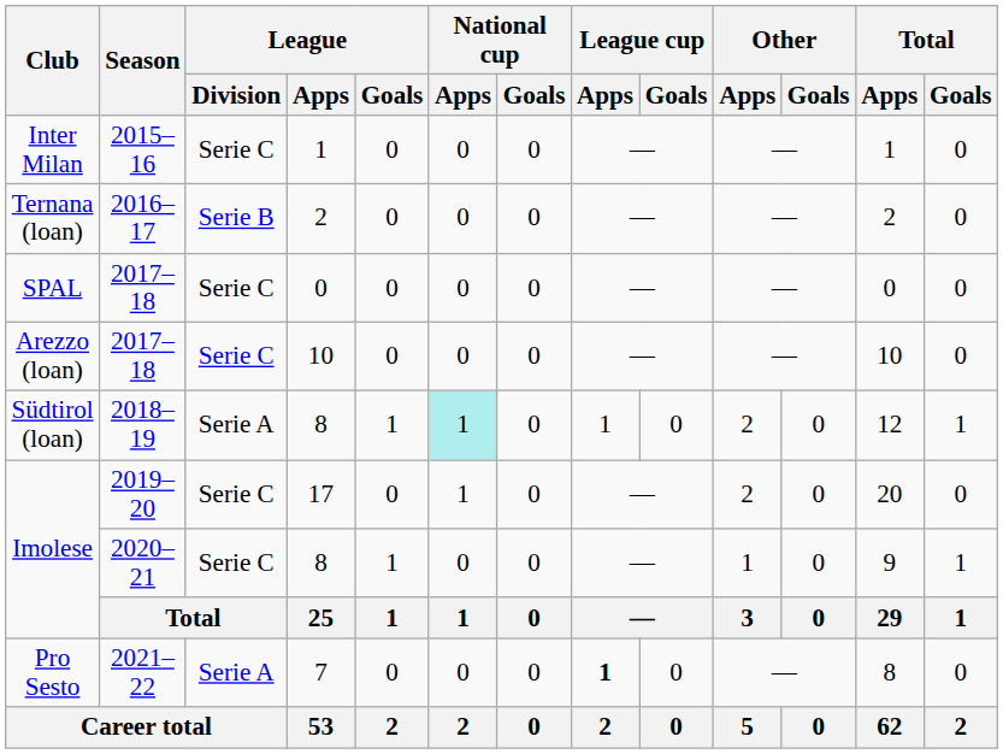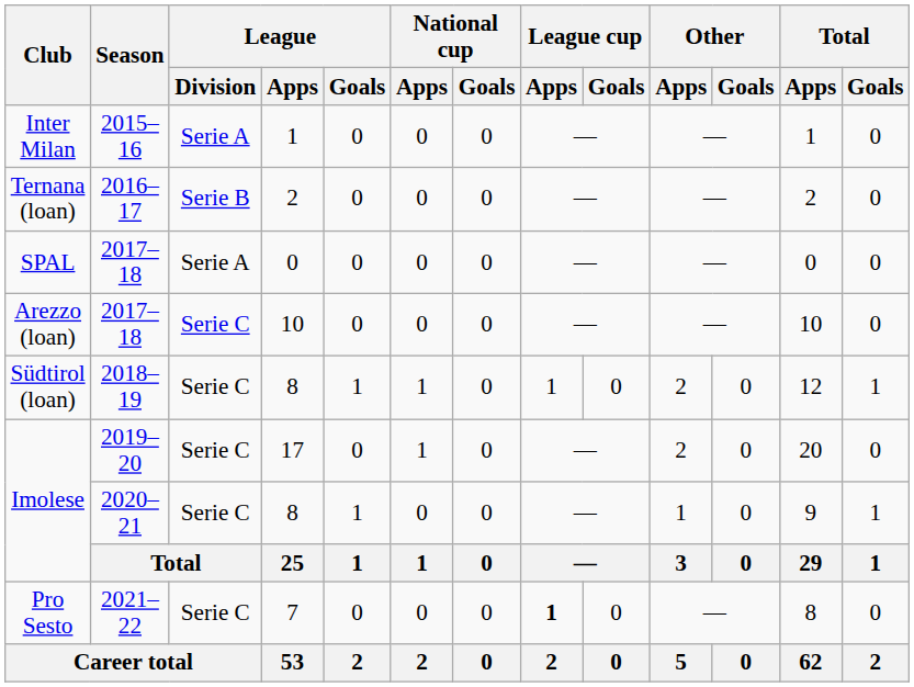Inter Milan | League / Division: Serie C -> Serie A
SPAL | League / Division: Serie C -> Serie A
Südtirol (loan) | League / Division: Serie A -> Serie C
Südtirol (loan) | National cup / Apps: paleturquoise background -> no background
Pro Sesto | League / Division: Serie A -> Serie C
